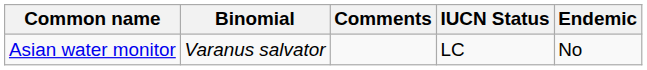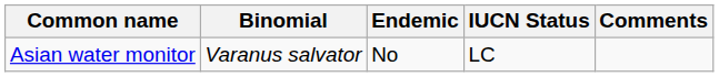columns swapped: Endemic <-> Comments
